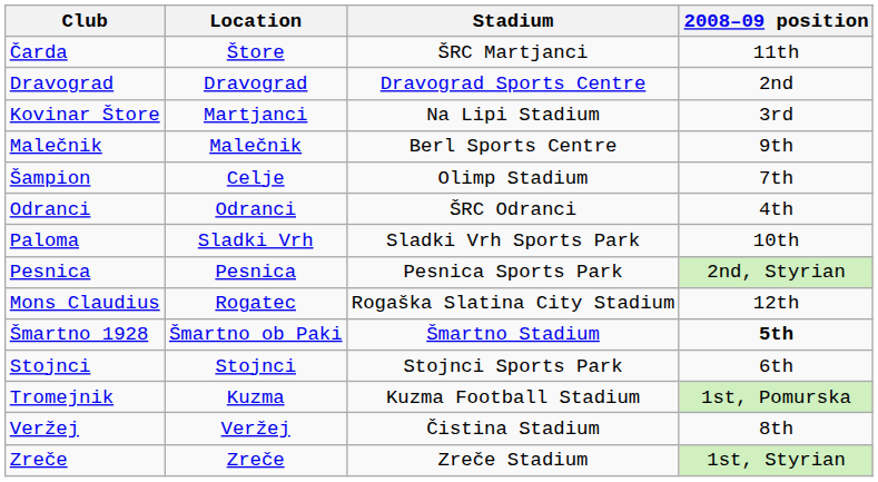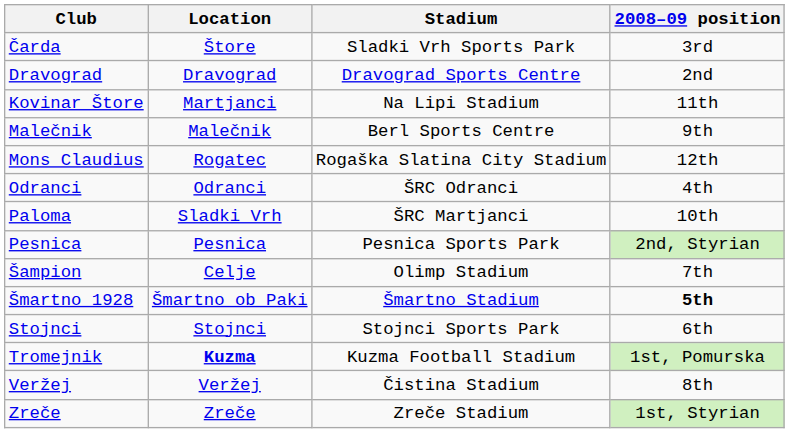Čarda | Stadium: ŠRC Martjanci -> Sladki Vrh Sports Park
Čarda | 2008–09 position: 11th -> 3rd
Kovinar Štore | 2008–09 position: 3rd -> 11th
rows swapped: Mons Claudius <-> Šampion
Paloma | Stadium: Sladki Vrh Sports Park -> ŠRC Martjanci
Tromejnik | Location: normal -> bold
